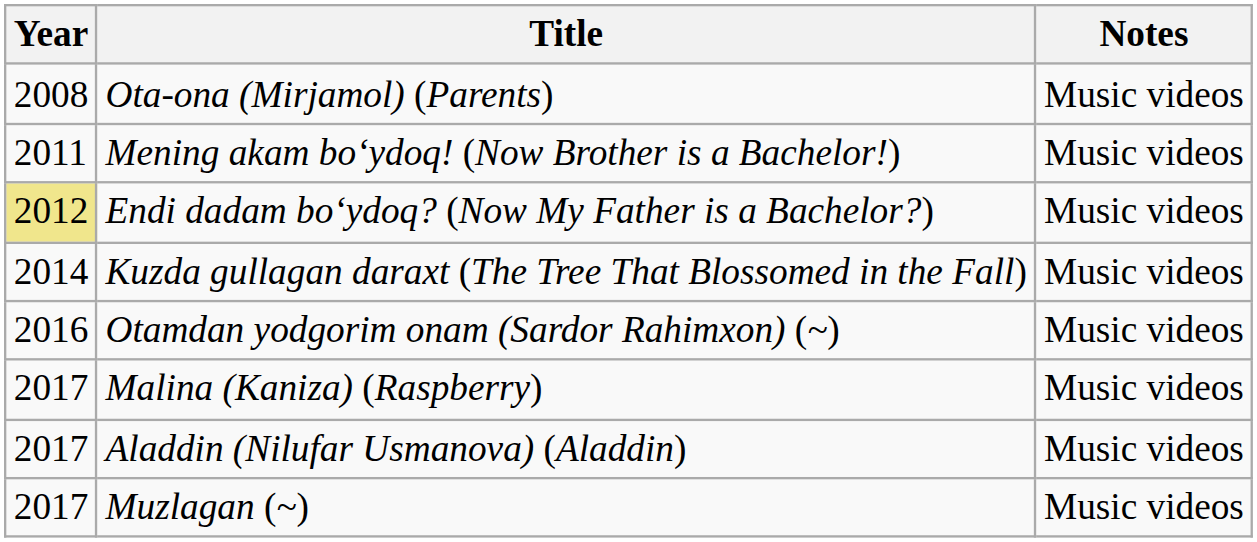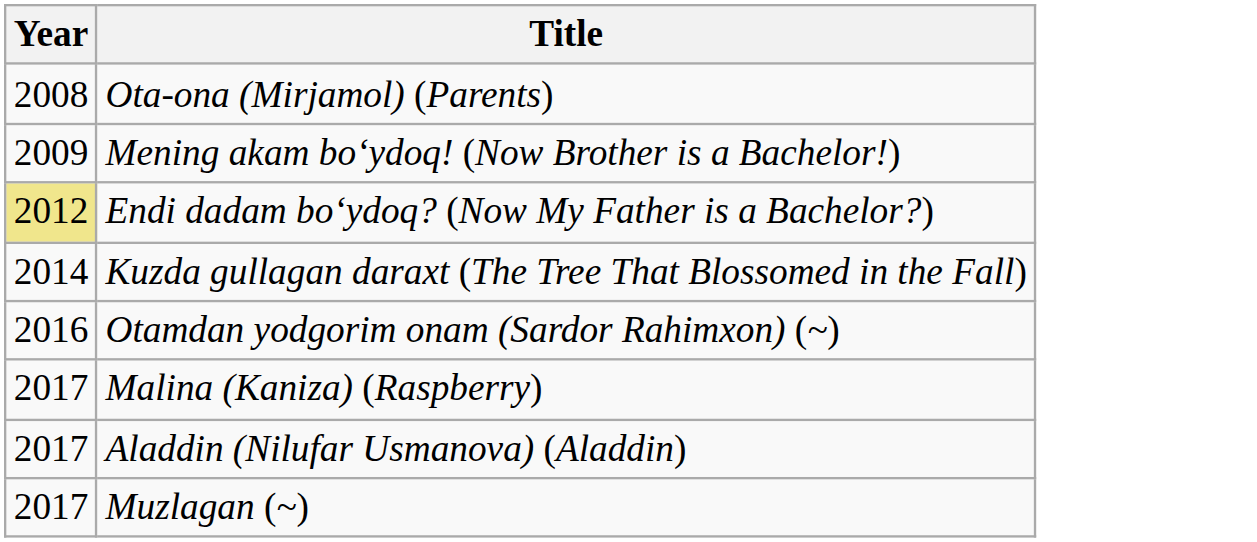- column: Notes | Music videos | Music videos | Music videos | Music videos | Music videos | Music videos | Music videos | Music videos
Mening akam boʻydoq! (Now Brother is a Bachelor!) | Year: 2011 -> 2009
